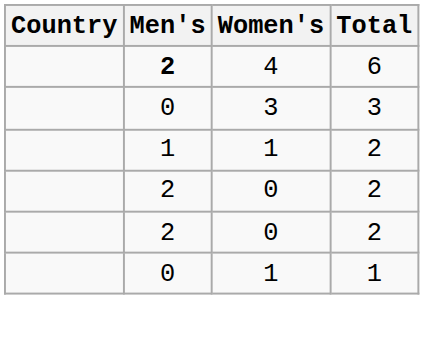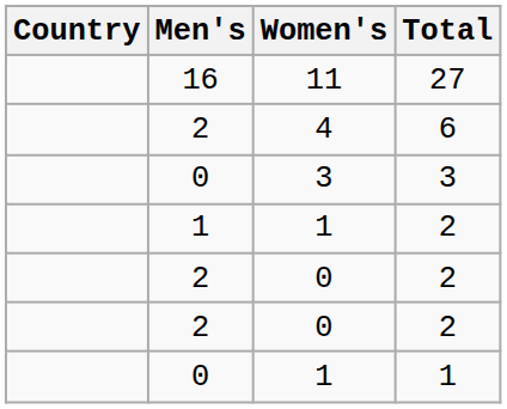+ row: 16 | 11 | 27
4 | Men's: bold -> normal
